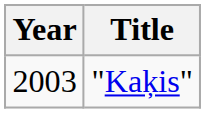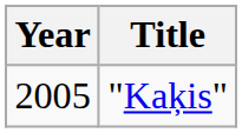"Kaķis" | Year: 2003 -> 2005
